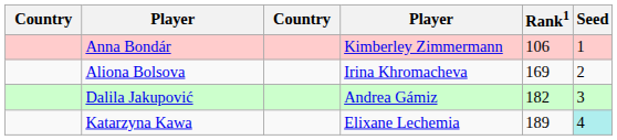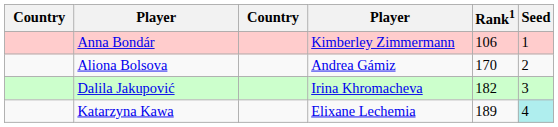Aliona Bolsova | column 4: Irina Khromacheva -> Andrea Gámiz
Aliona Bolsova | Rank1: 169 -> 170
Dalila Jakupović | column 4: Andrea Gámiz -> Irina Khromacheva
